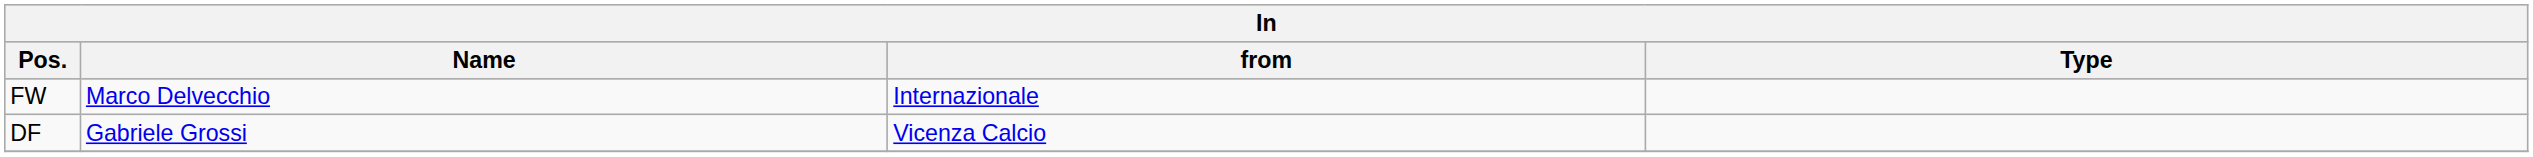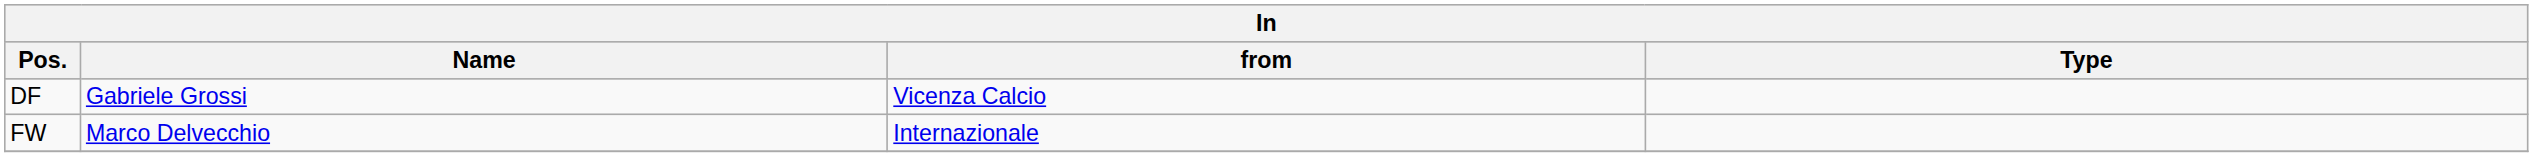rows swapped: FW <-> DF
